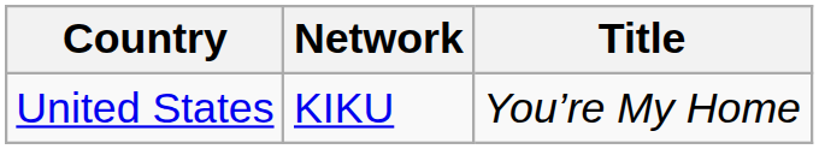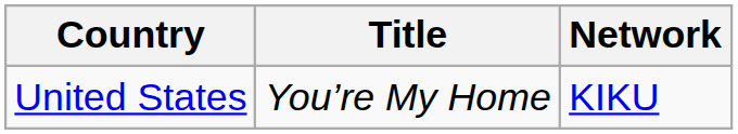columns swapped: Network <-> Title
